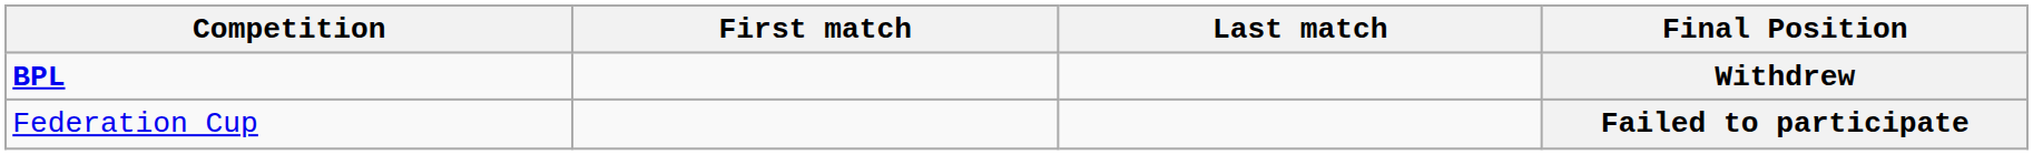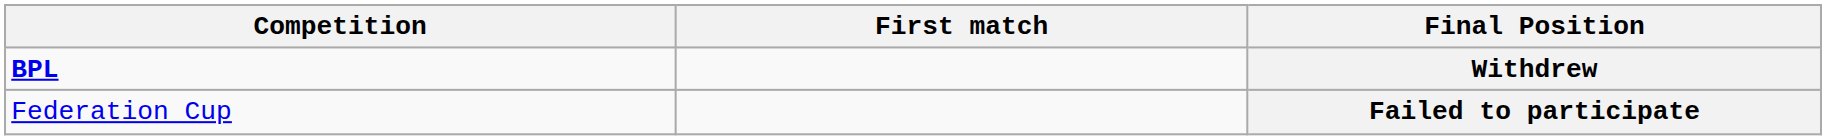- column: Last match
